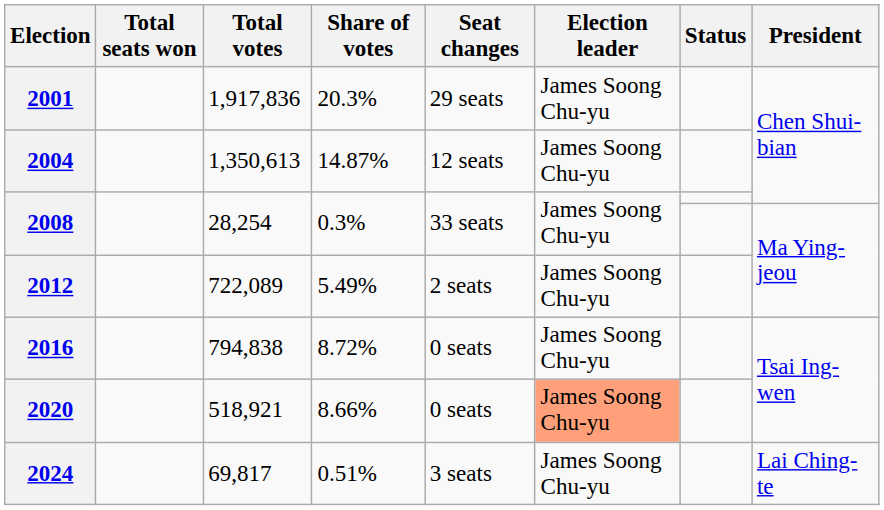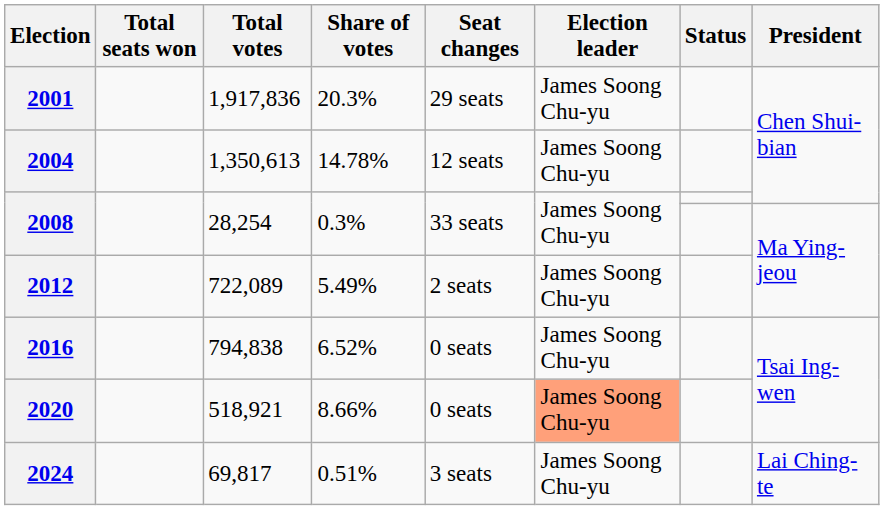2004 | Share of votes: 14.87% -> 14.78%
2016 | Share of votes: 8.72% -> 6.52%
